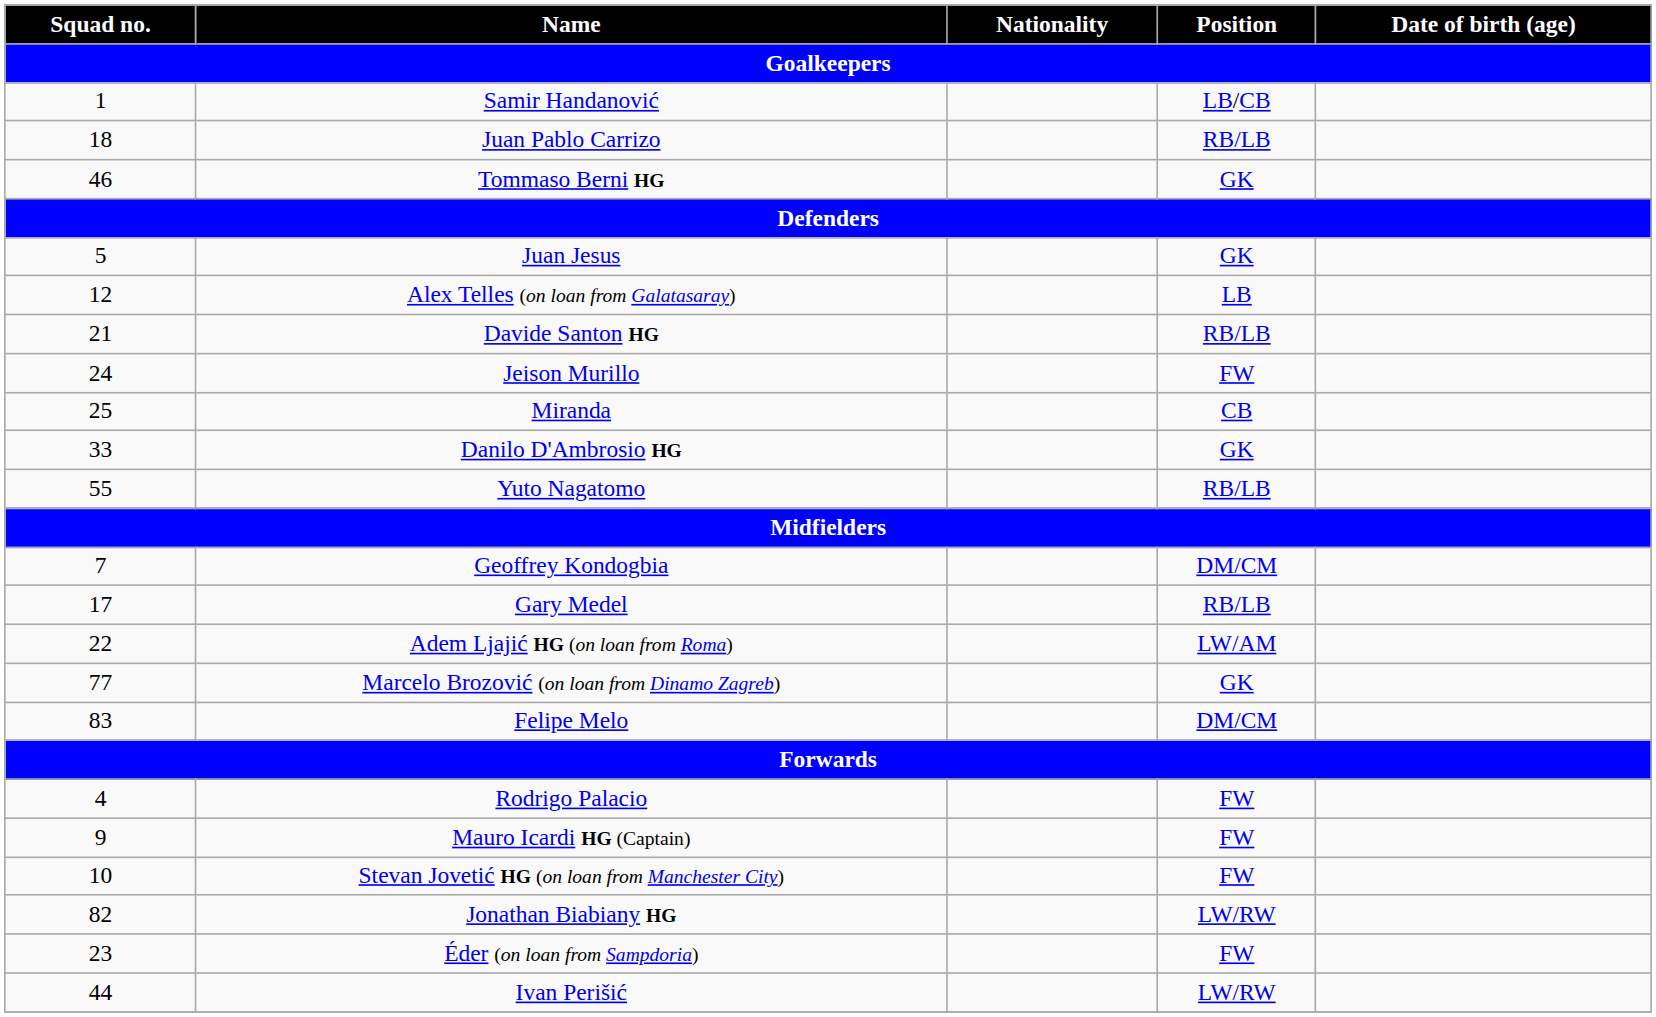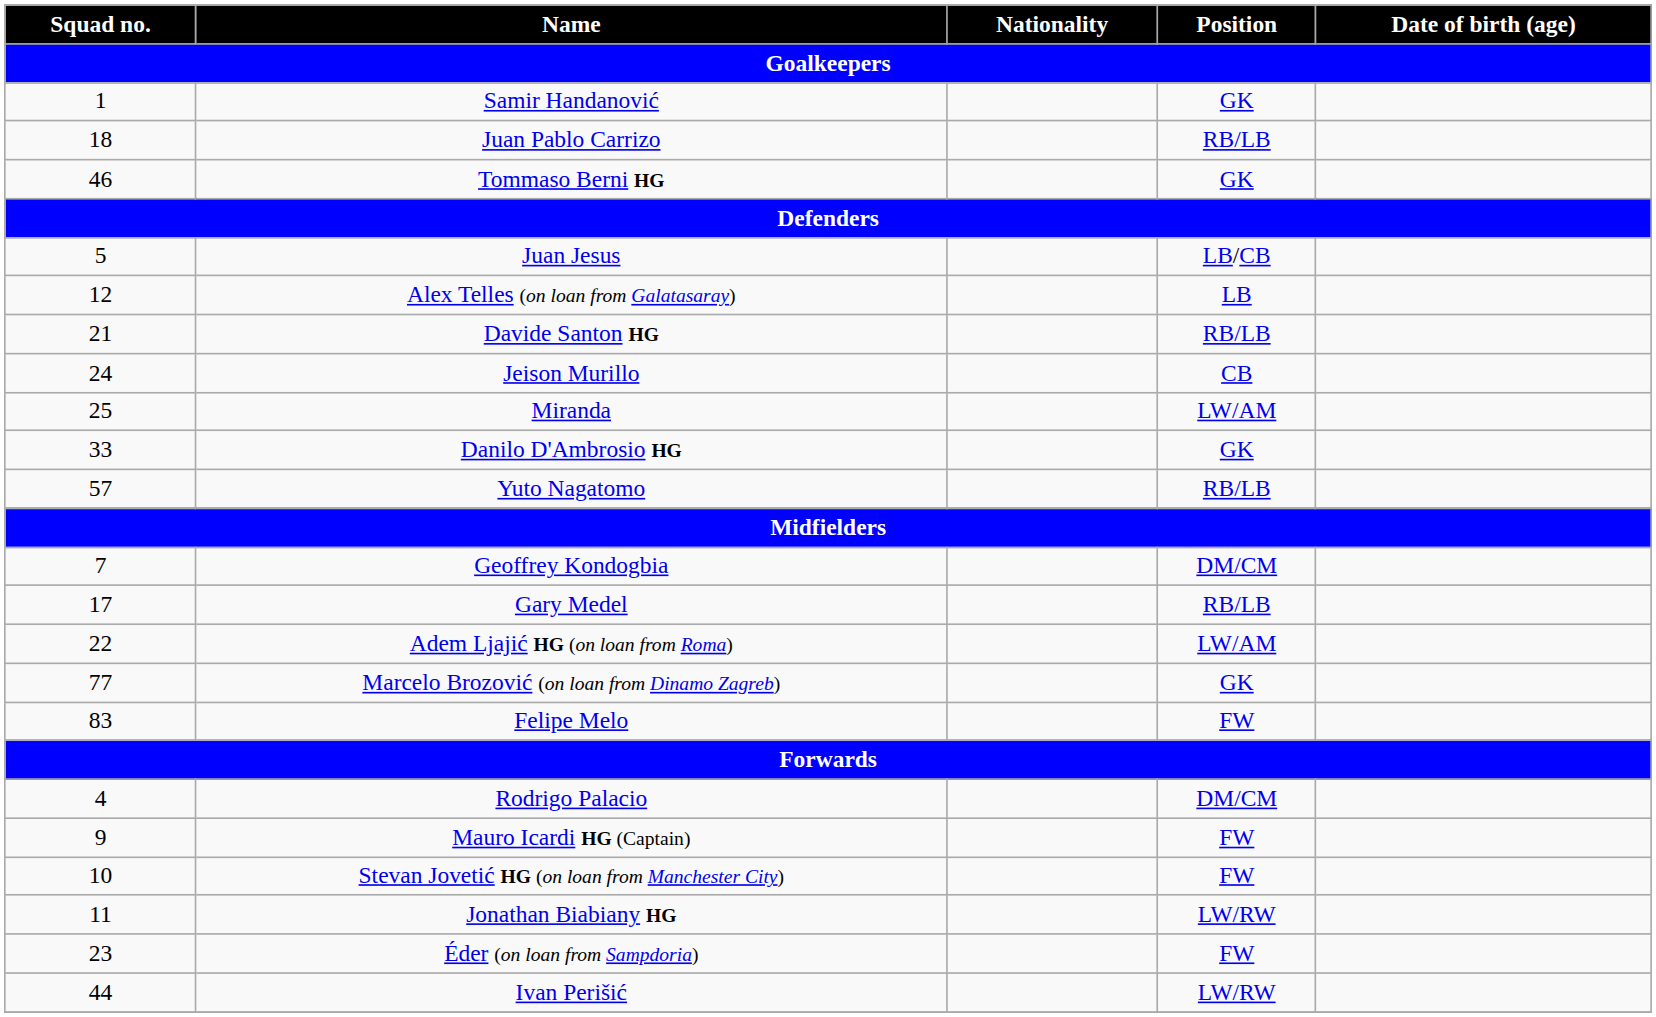Samir Handanović | Position: LB/CB -> GK
Juan Jesus | Position: GK -> LB/CB
Jeison Murillo | Position: FW -> CB
Miranda | Position: CB -> LW/AM
Yuto Nagatomo | Squad no.: 55 -> 57
Felipe Melo | Position: DM/CM -> FW
Rodrigo Palacio | Position: FW -> DM/CM
Jonathan Biabiany HG | Squad no.: 82 -> 11
